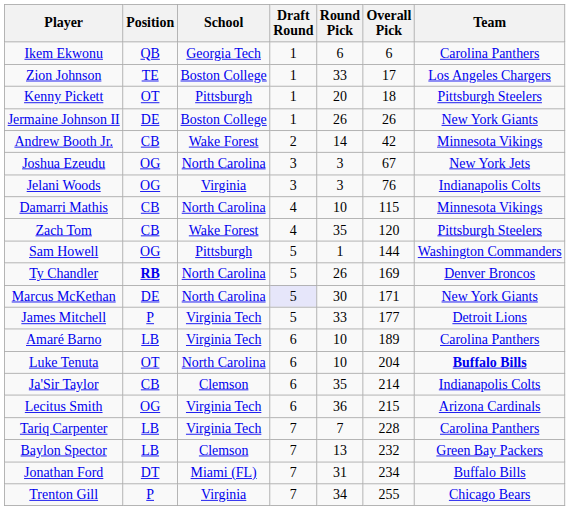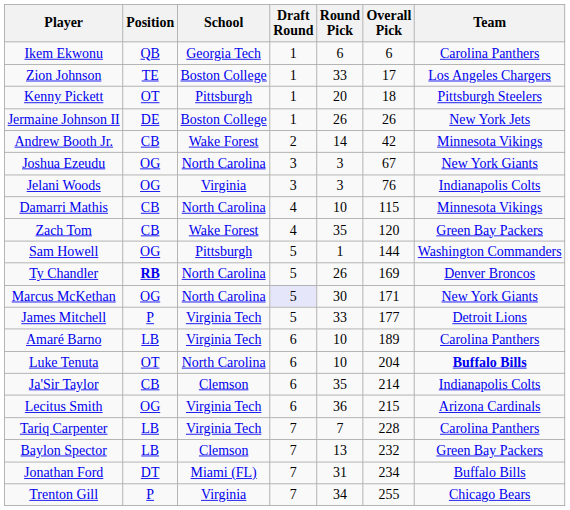Jermaine Johnson II | Team: New York Giants -> New York Jets
Joshua Ezeudu | Team: New York Jets -> New York Giants
Zach Tom | Team: Pittsburgh Steelers -> Green Bay Packers
Marcus McKethan | Position: DE -> OG
